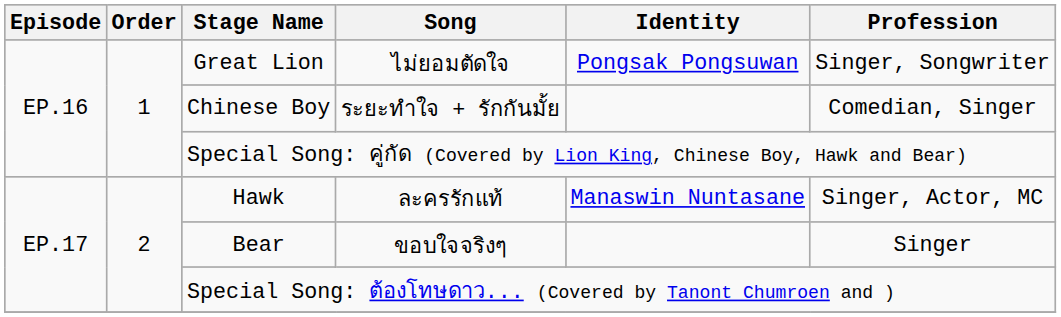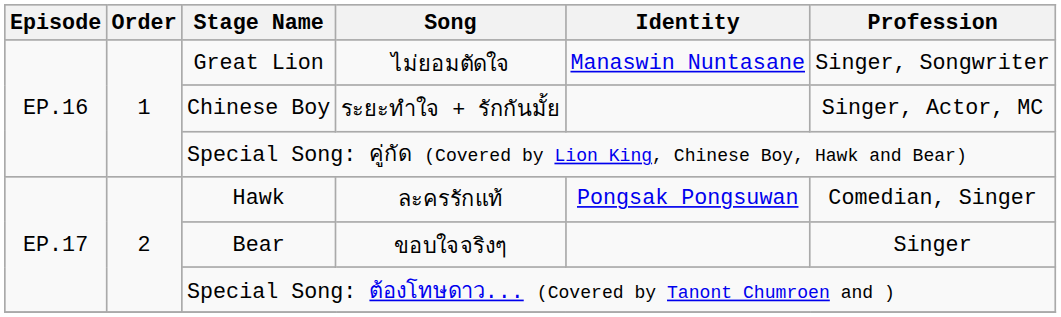Great Lion | Identity: Pongsak Pongsuwan -> Manaswin Nuntasane
Chinese Boy | Profession: Comedian, Singer -> Singer, Actor, MC
Hawk | Identity: Manaswin Nuntasane -> Pongsak Pongsuwan
Hawk | Profession: Singer, Actor, MC -> Comedian, Singer
